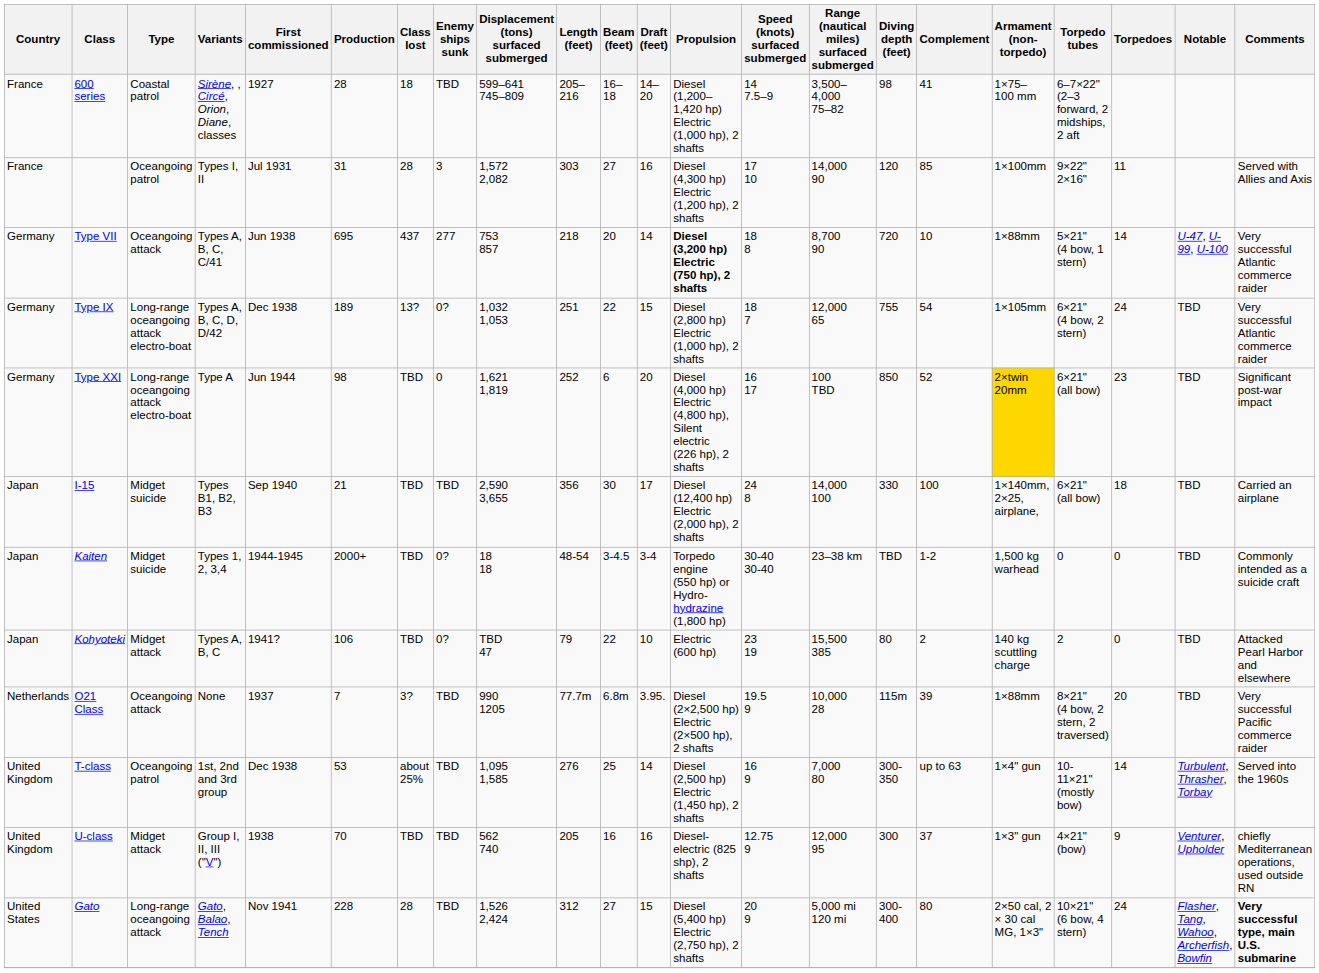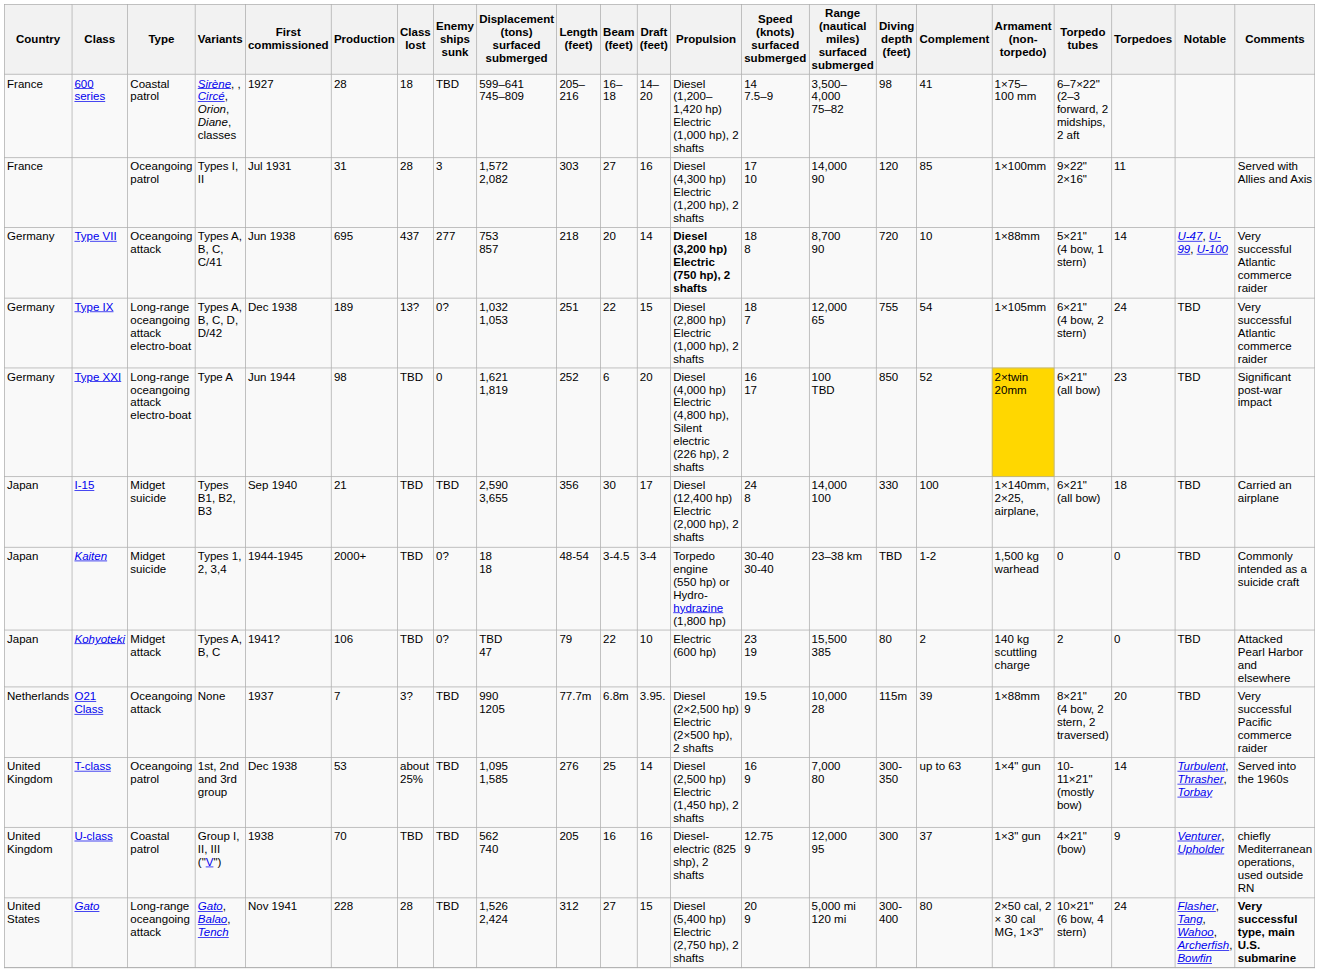U-class | Type: Midget attack -> Coastal patrol
